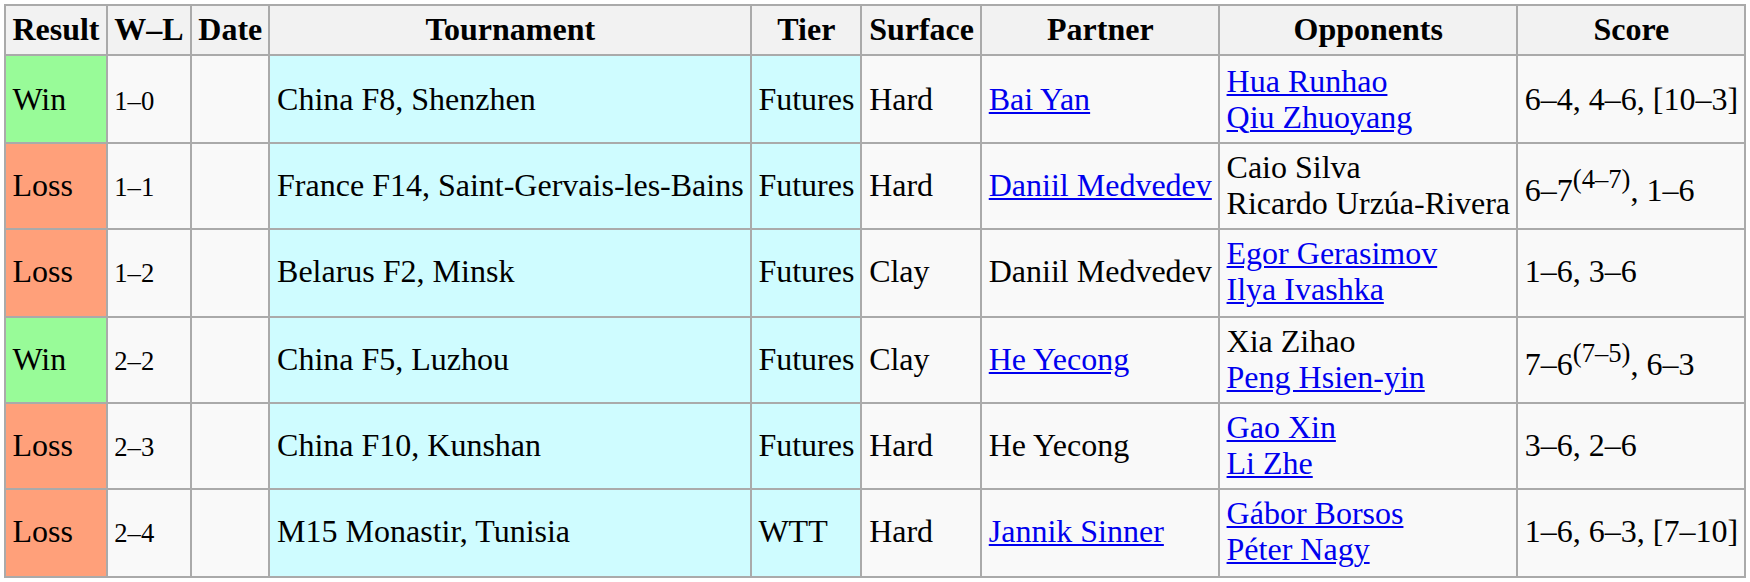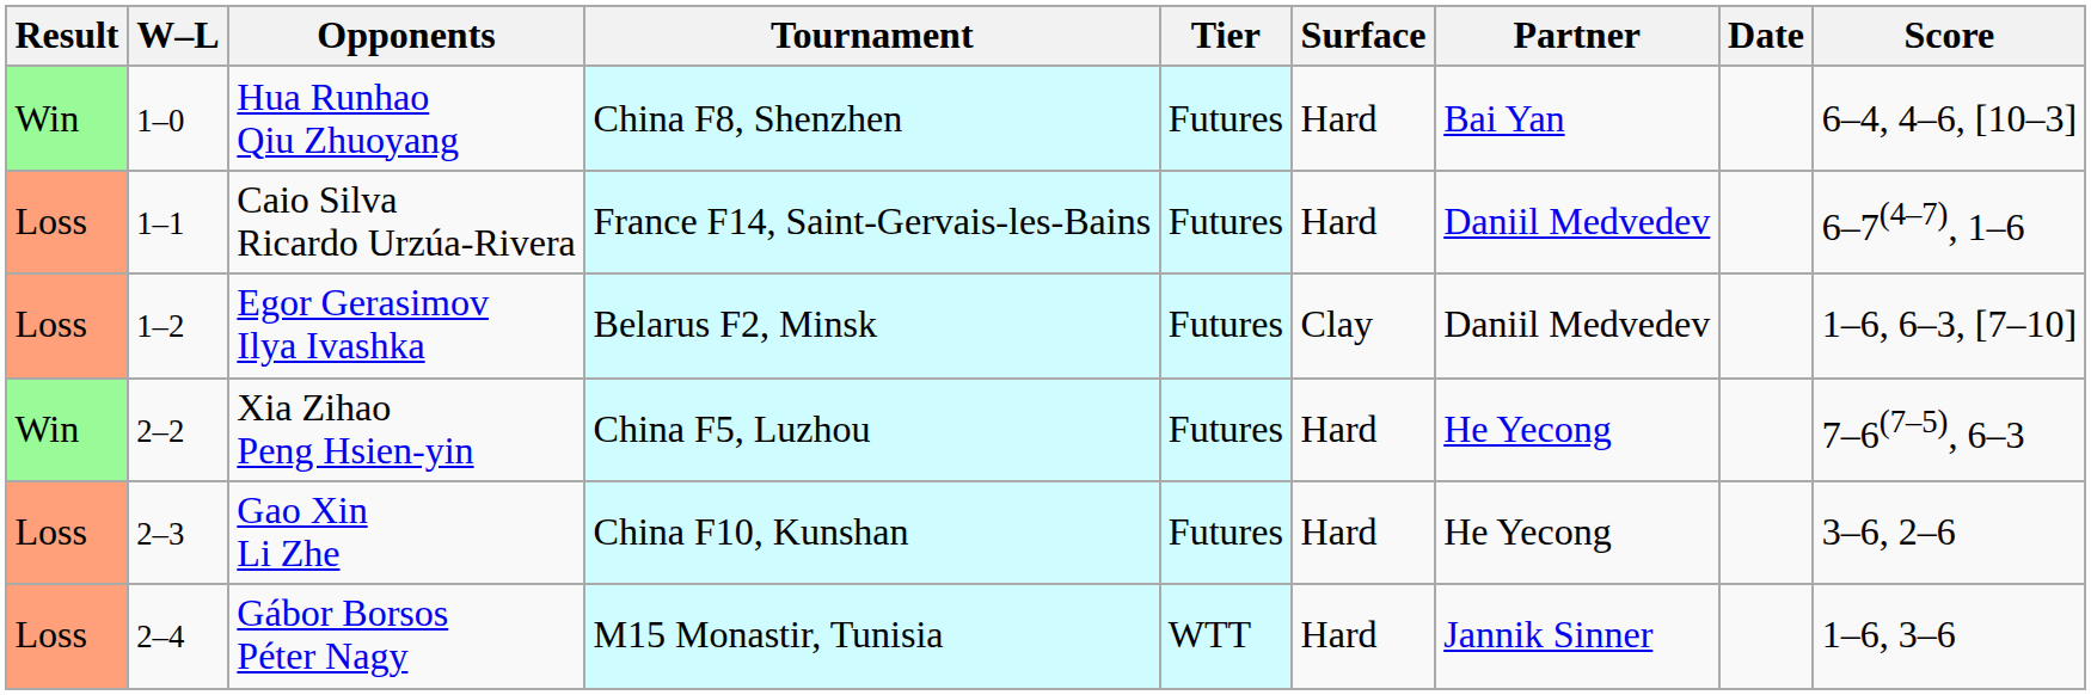columns swapped: Date <-> Opponents
Belarus F2, Minsk | Score: 1–6, 3–6 -> 1–6, 6–3, [7–10]
China F5, Luzhou | Surface: Clay -> Hard
M15 Monastir, Tunisia | Score: 1–6, 6–3, [7–10] -> 1–6, 3–6
